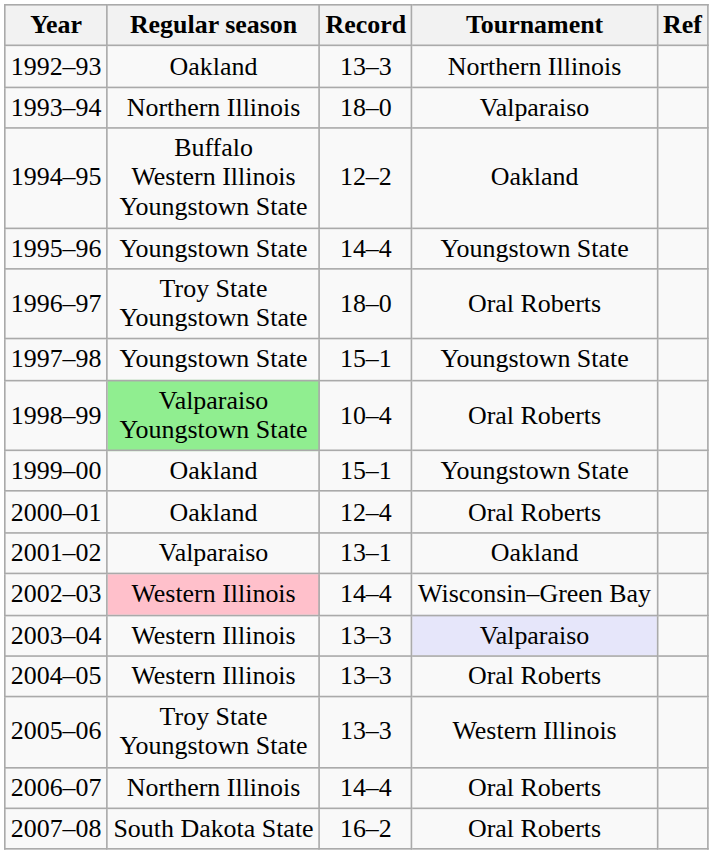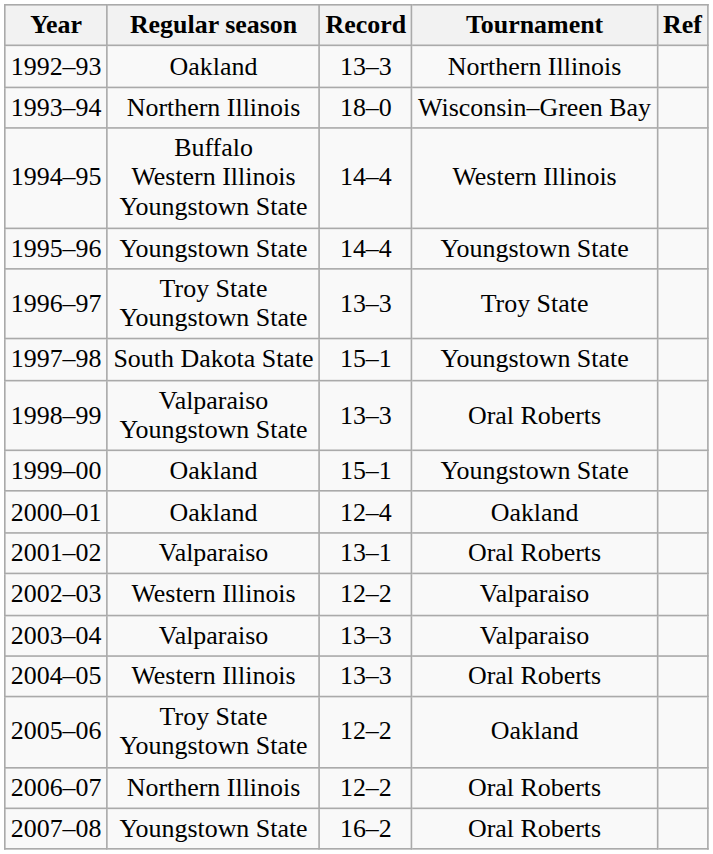1993–94 | Tournament: Valparaiso -> Wisconsin–Green Bay
1994–95 | Record: 12–2 -> 14–4
1994–95 | Tournament: Oakland -> Western Illinois
1996–97 | Record: 18–0 -> 13–3
1996–97 | Tournament: Oral Roberts -> Troy State
1997–98 | Regular season: Youngstown State -> South Dakota State
1998–99 | Regular season: lightgreen background -> no background
1998–99 | Record: 10–4 -> 13–3
2000–01 | Tournament: Oral Roberts -> Oakland
2001–02 | Tournament: Oakland -> Oral Roberts
2002–03 | Regular season: pink background -> no background
2002–03 | Record: 14–4 -> 12–2
2002–03 | Tournament: Wisconsin–Green Bay -> Valparaiso
2003–04 | Regular season: Western Illinois -> Valparaiso
2003–04 | Tournament: lavender background -> no background
2005–06 | Record: 13–3 -> 12–2
2005–06 | Tournament: Western Illinois -> Oakland
2006–07 | Record: 14–4 -> 12–2
2007–08 | Regular season: South Dakota State -> Youngstown State
